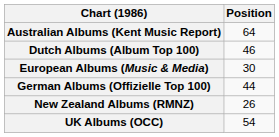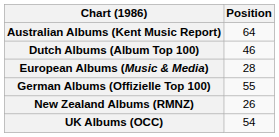European Albums (Music & Media) | Position: 30 -> 28
German Albums (Offizielle Top 100) | Position: 44 -> 55
